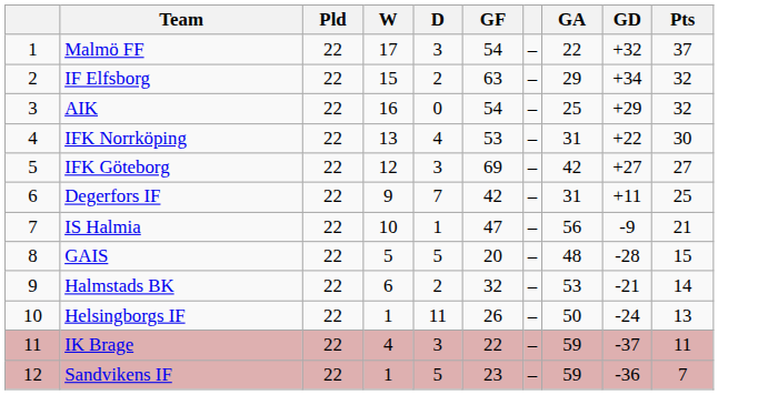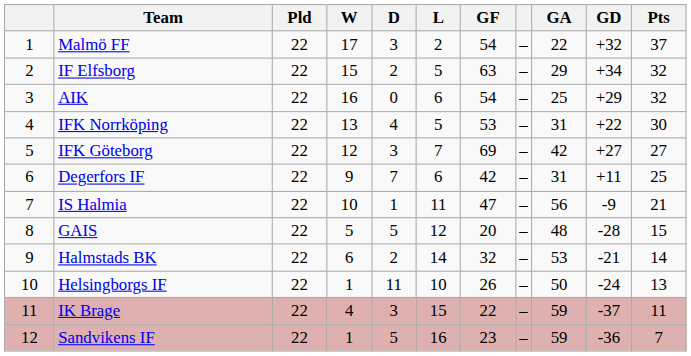+ column: L | 2 | 5 | 6 | 5 | 7 | 6 | 11 | 12 | 14 | 10 | 15 | 16
